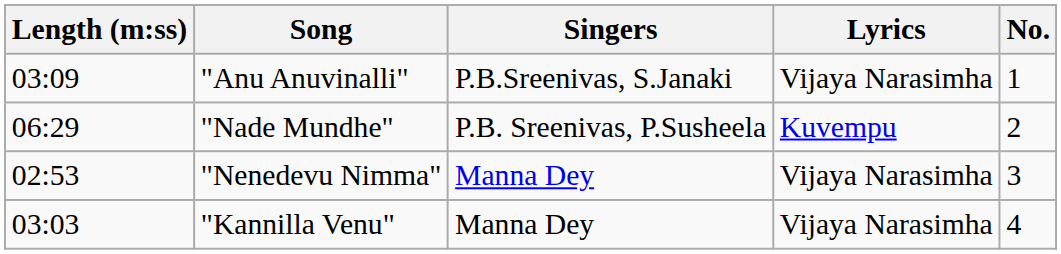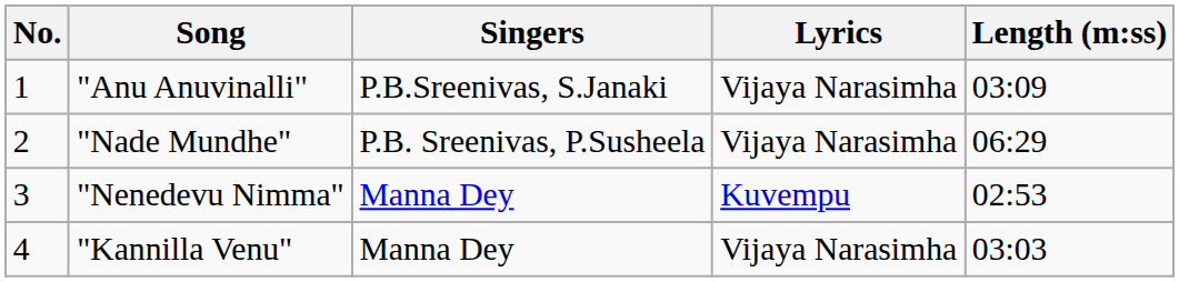columns swapped: No. <-> Length (m:ss)
"Nade Mundhe" | Lyrics: Kuvempu -> Vijaya Narasimha
"Nenedevu Nimma" | Lyrics: Vijaya Narasimha -> Kuvempu
